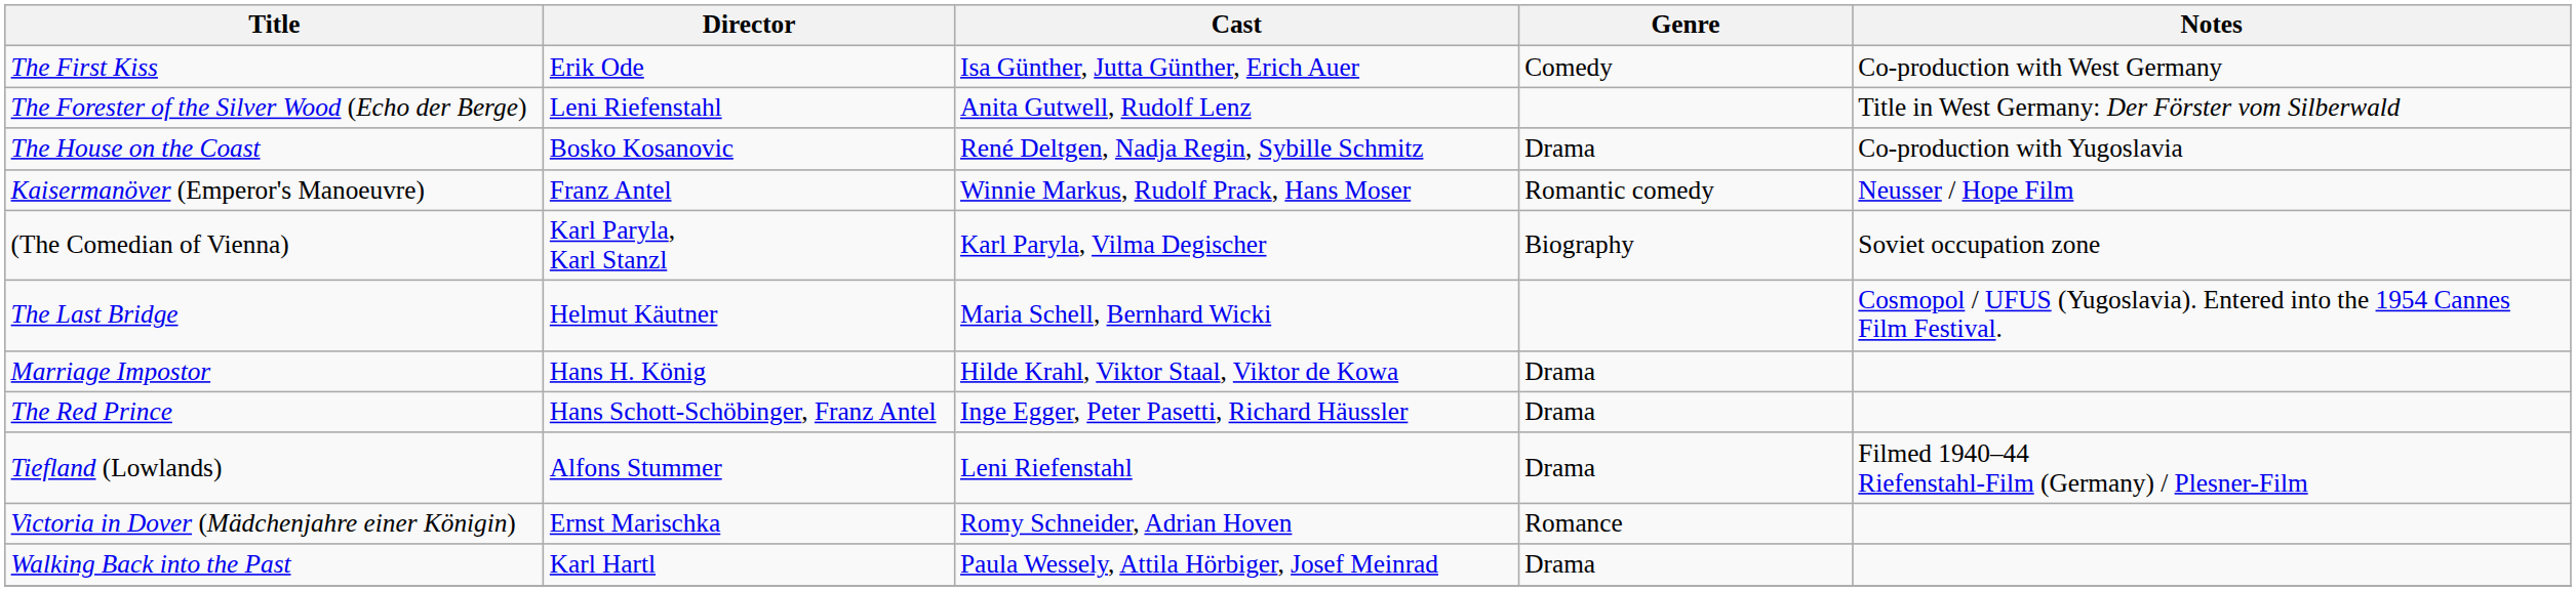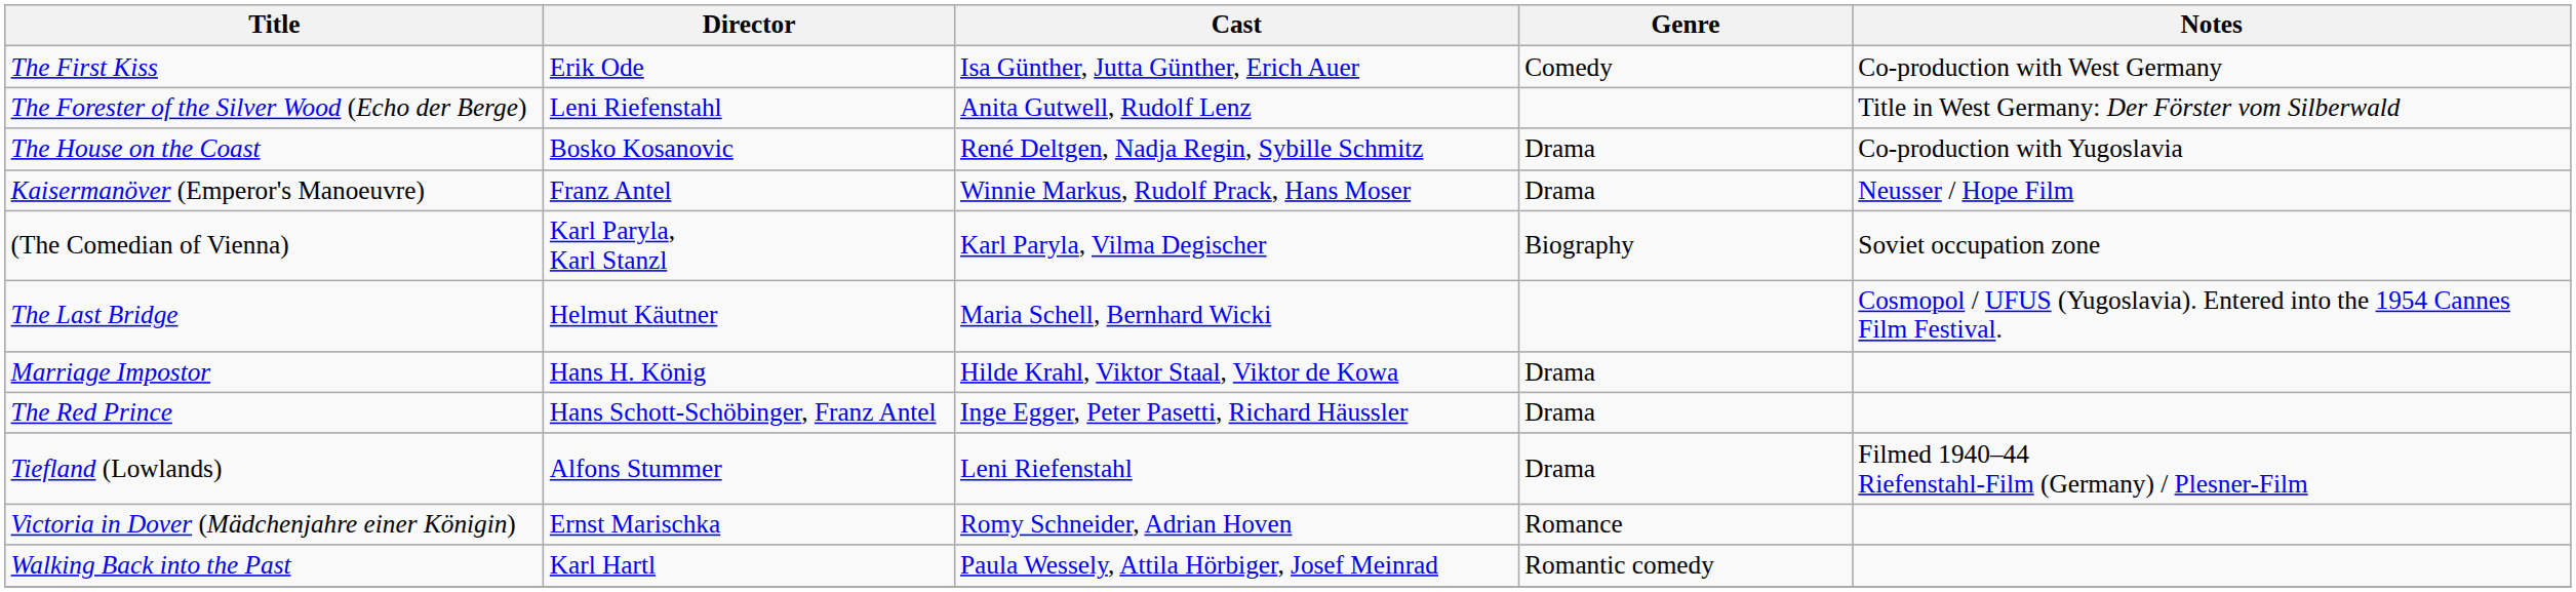Kaisermanöver (Emperor's Manoeuvre) | Genre: Romantic comedy -> Drama
Walking Back into the Past | Genre: Drama -> Romantic comedy
